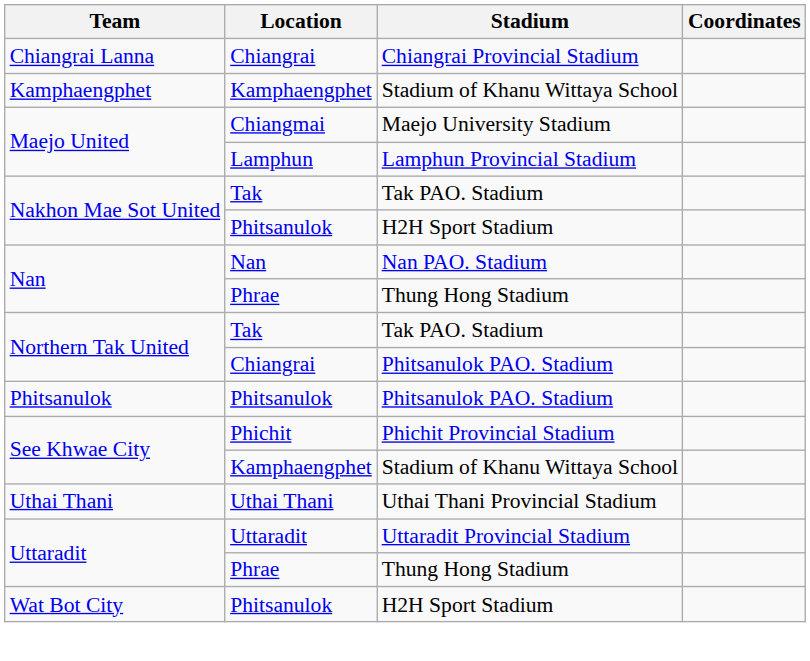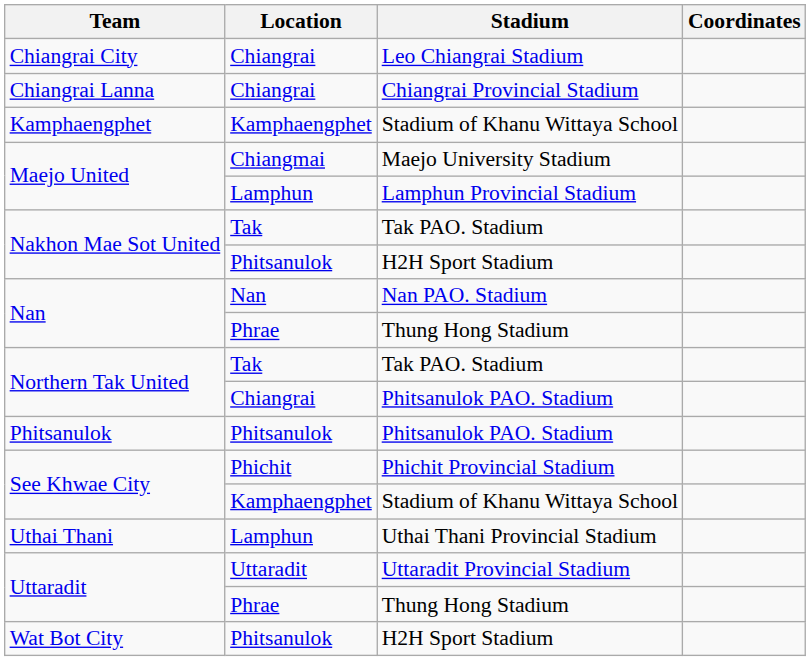+ row: Chiangrai City | Chiangrai | Leo Chiangrai Stadium
Uthai Thani Provincial Stadium | Location: Uthai Thani -> Lamphun
